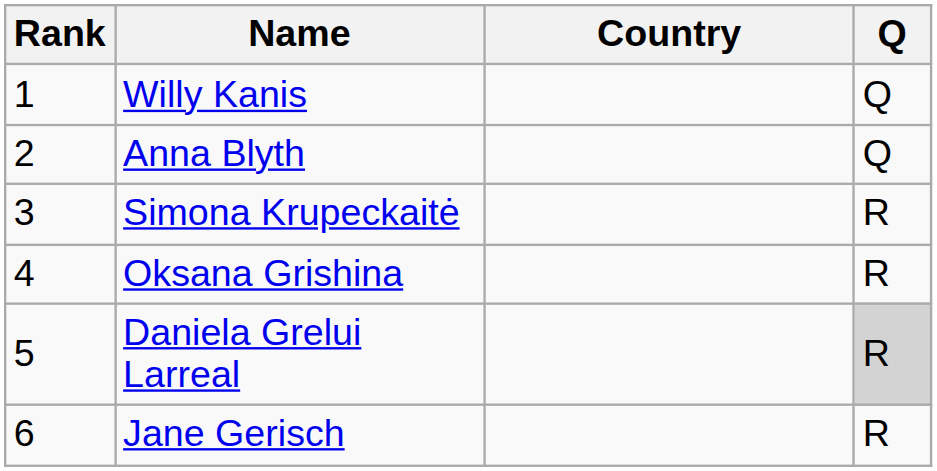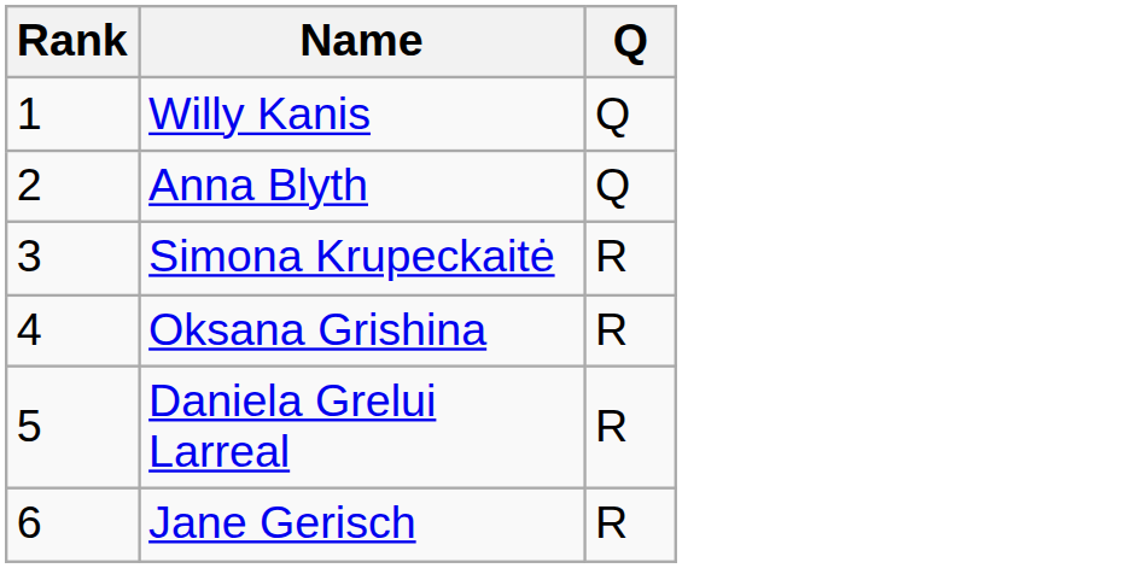- column: Country
Daniela Grelui Larreal | Q: lightgrey background -> no background
